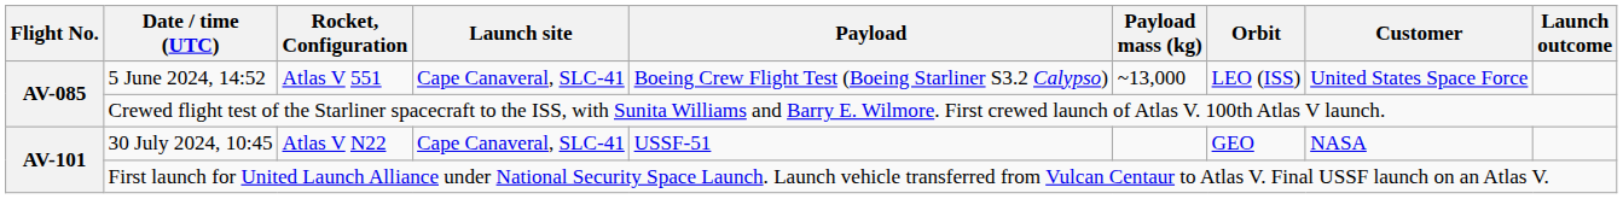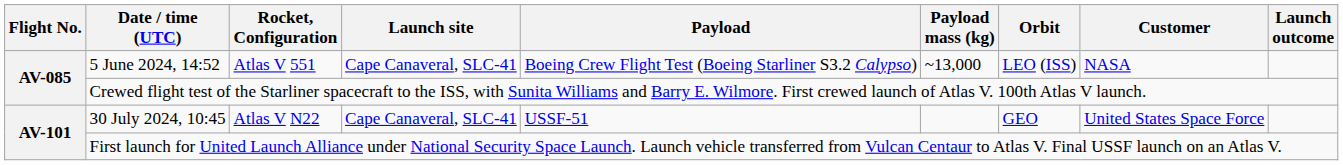5 June 2024, 14:52 | Customer: United States Space Force -> NASA
30 July 2024, 10:45 | Customer: NASA -> United States Space Force
